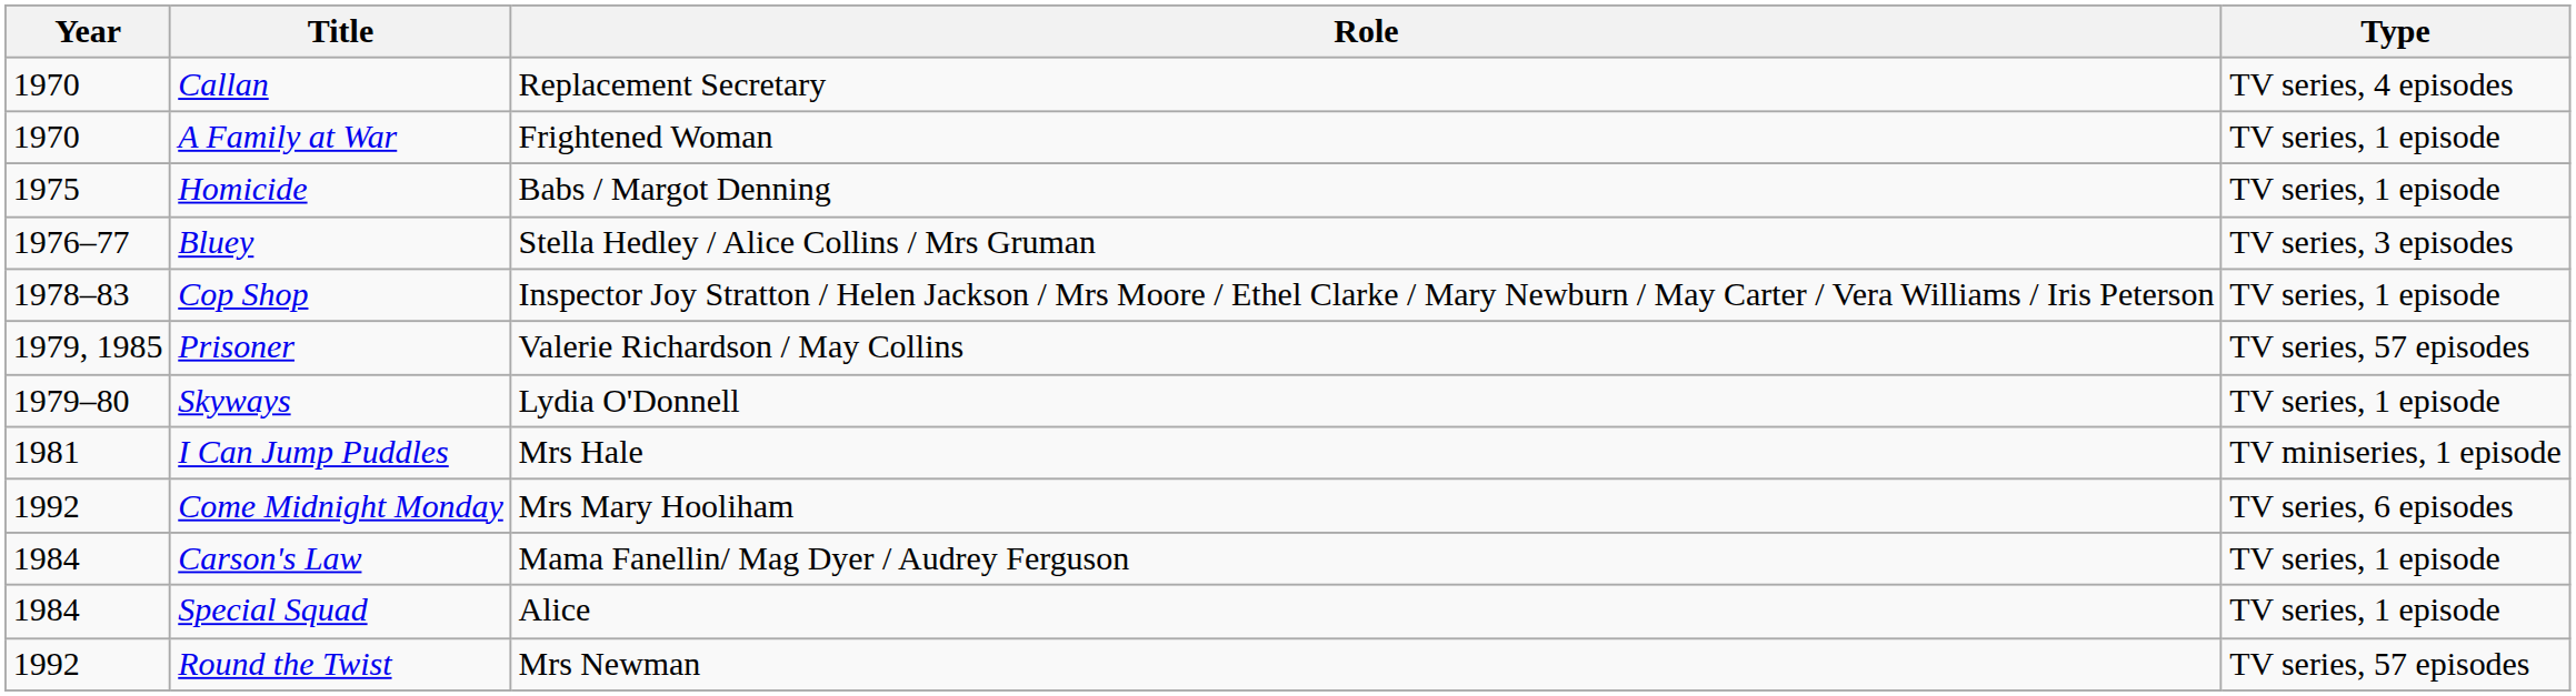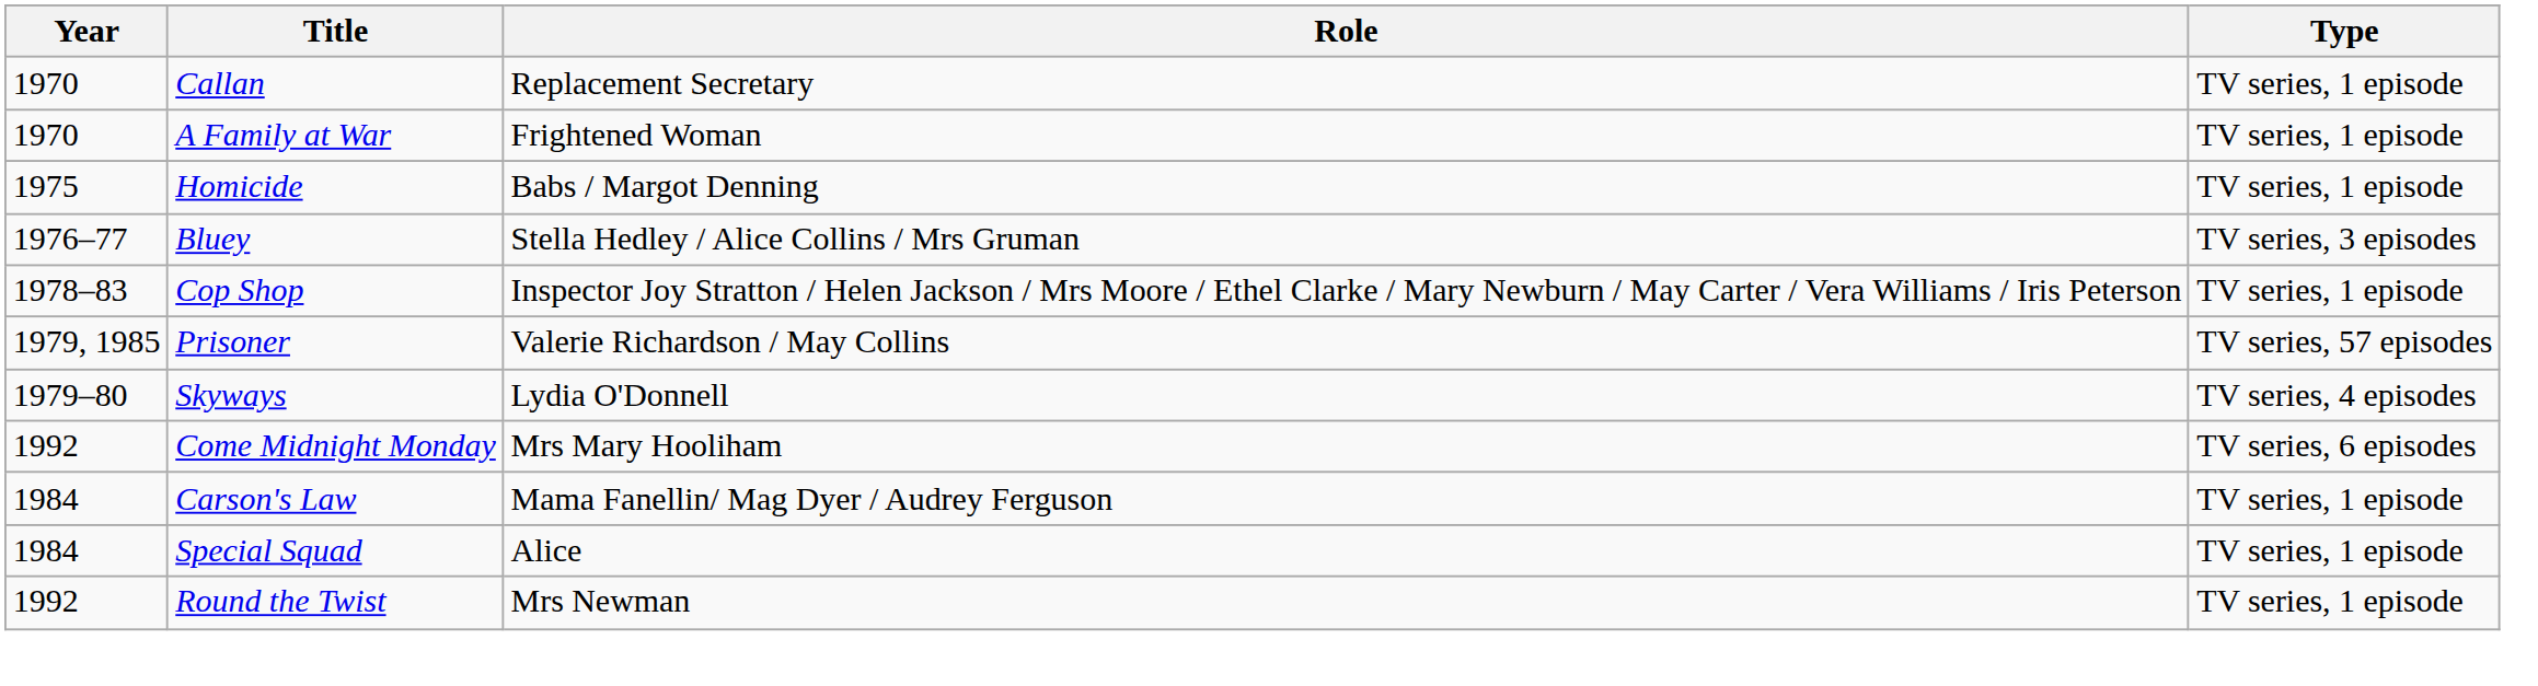Callan | Type: TV series, 4 episodes -> TV series, 1 episode
Skyways | Type: TV series, 1 episode -> TV series, 4 episodes
- row: 1981 | I Can Jump Puddles | Mrs Hale | TV miniseries, 1 episode
Round the Twist | Type: TV series, 57 episodes -> TV series, 1 episode
